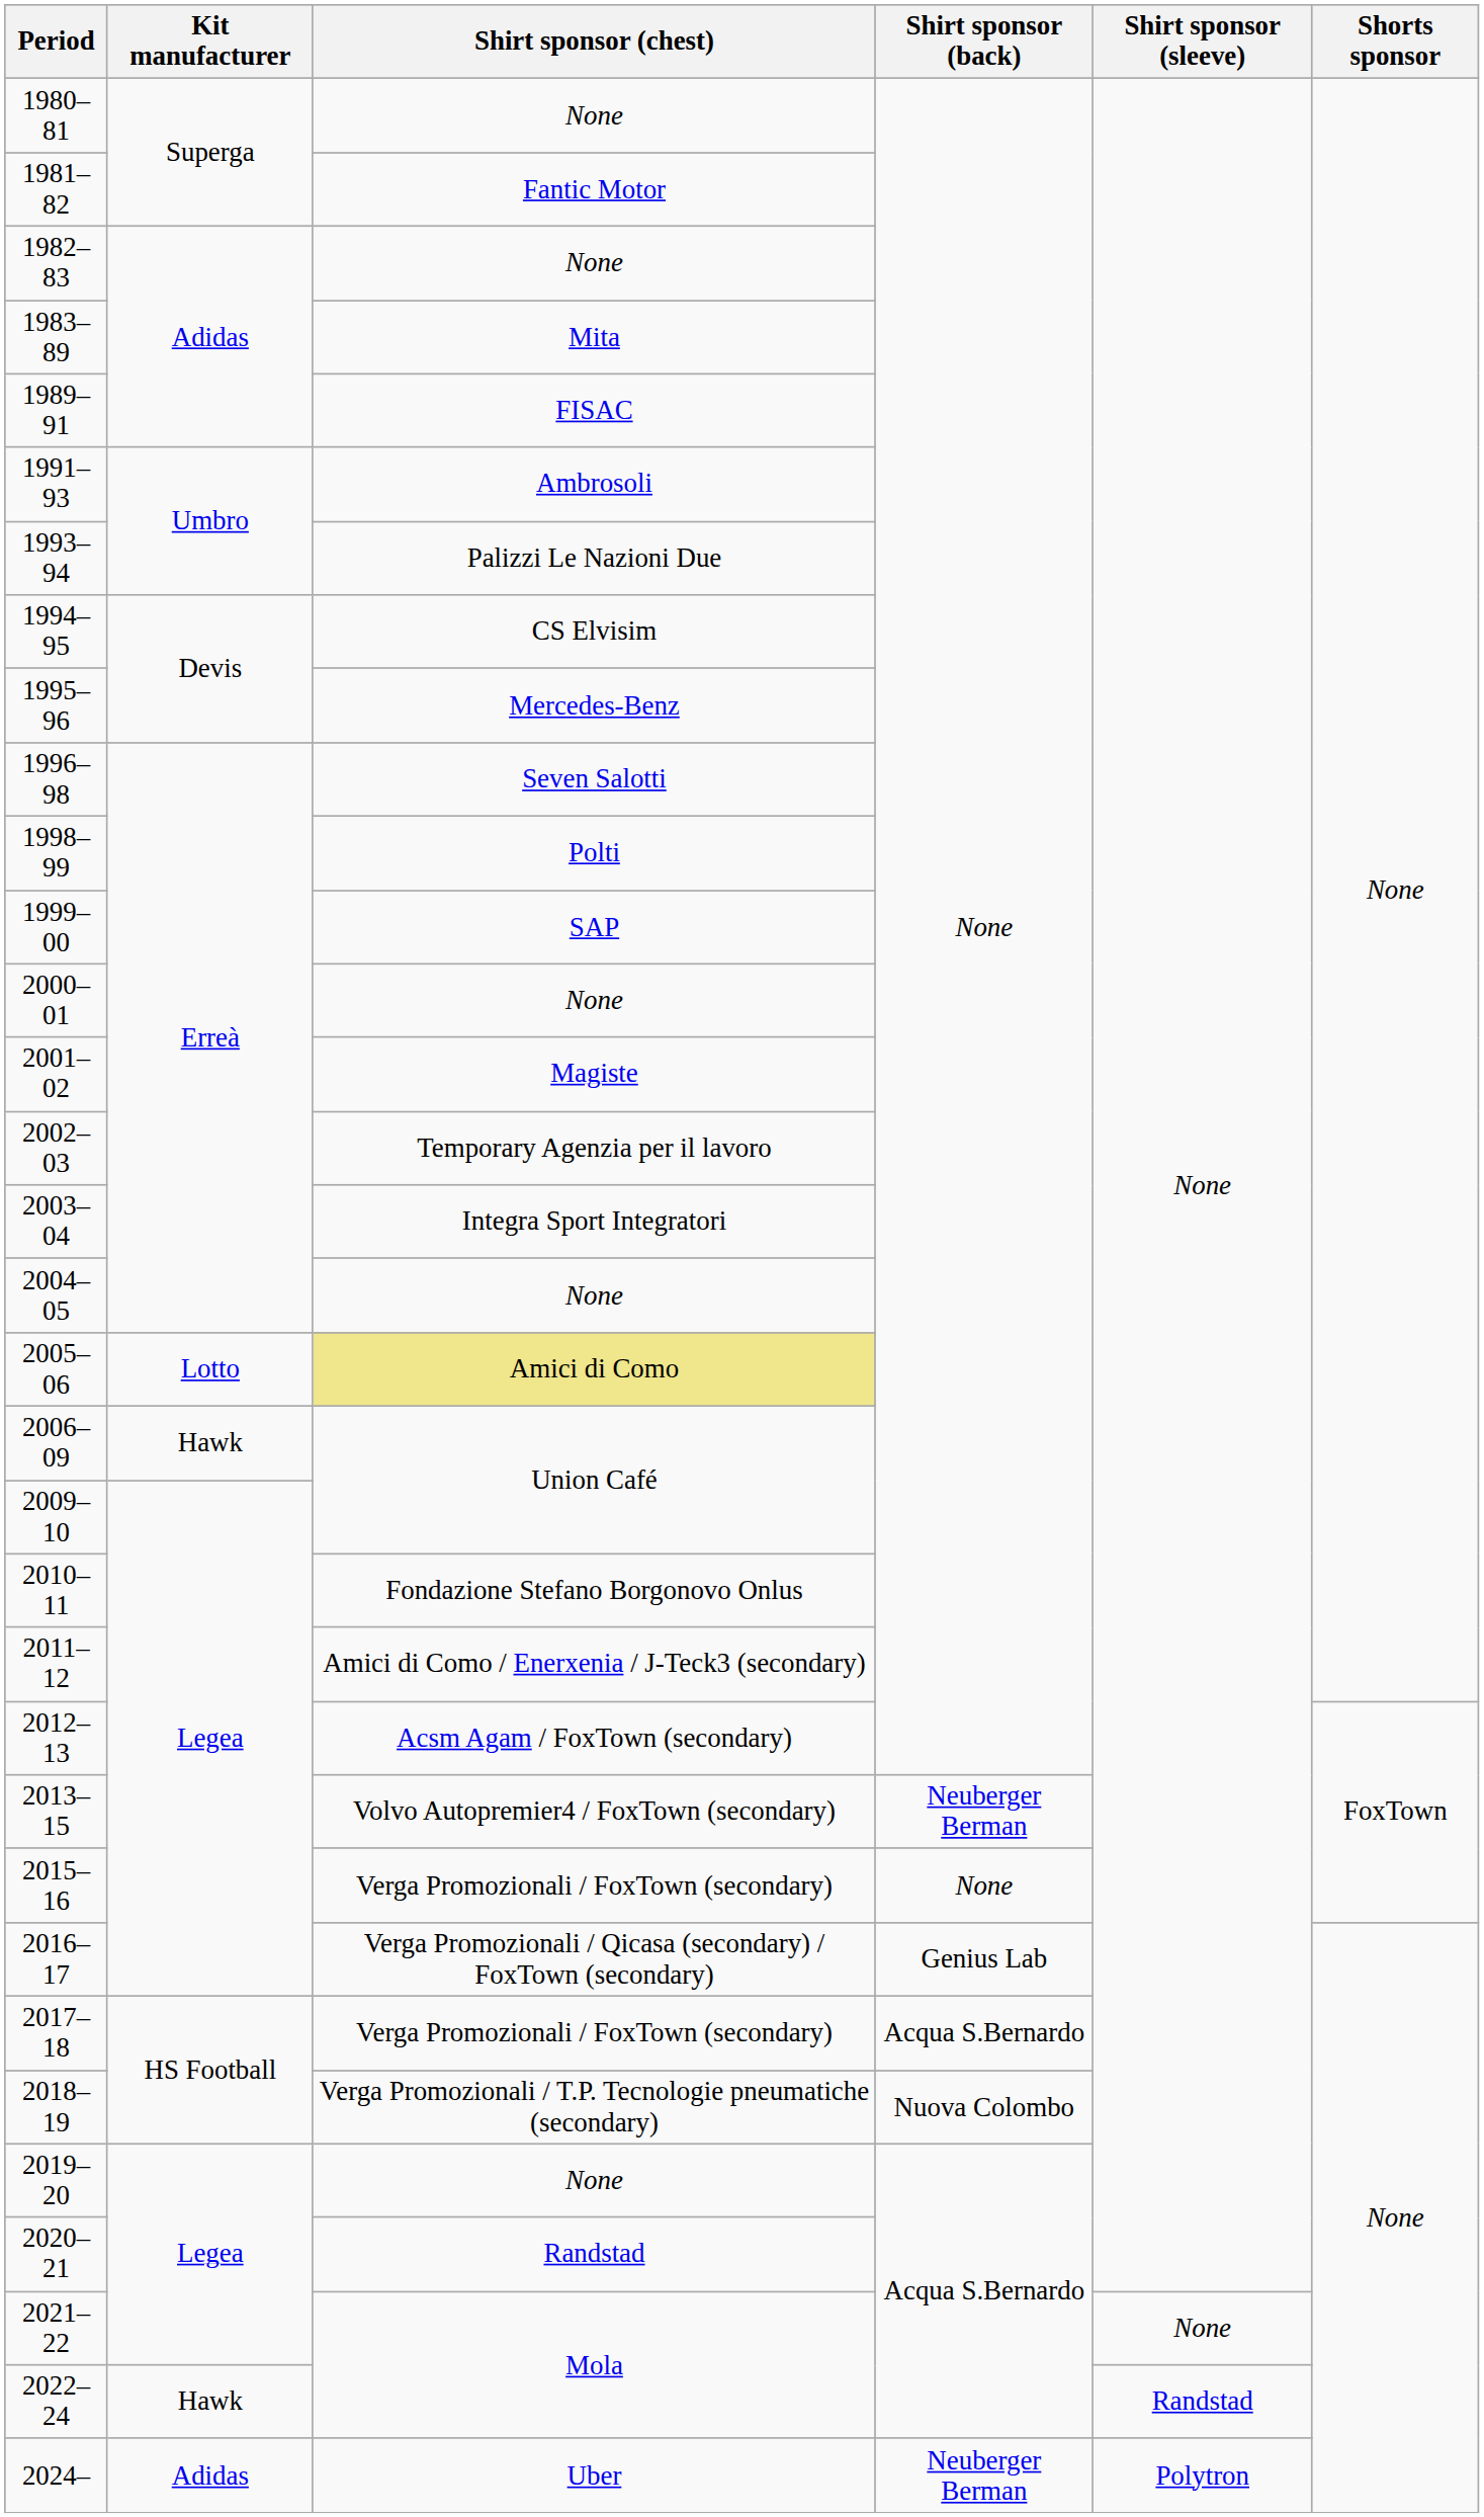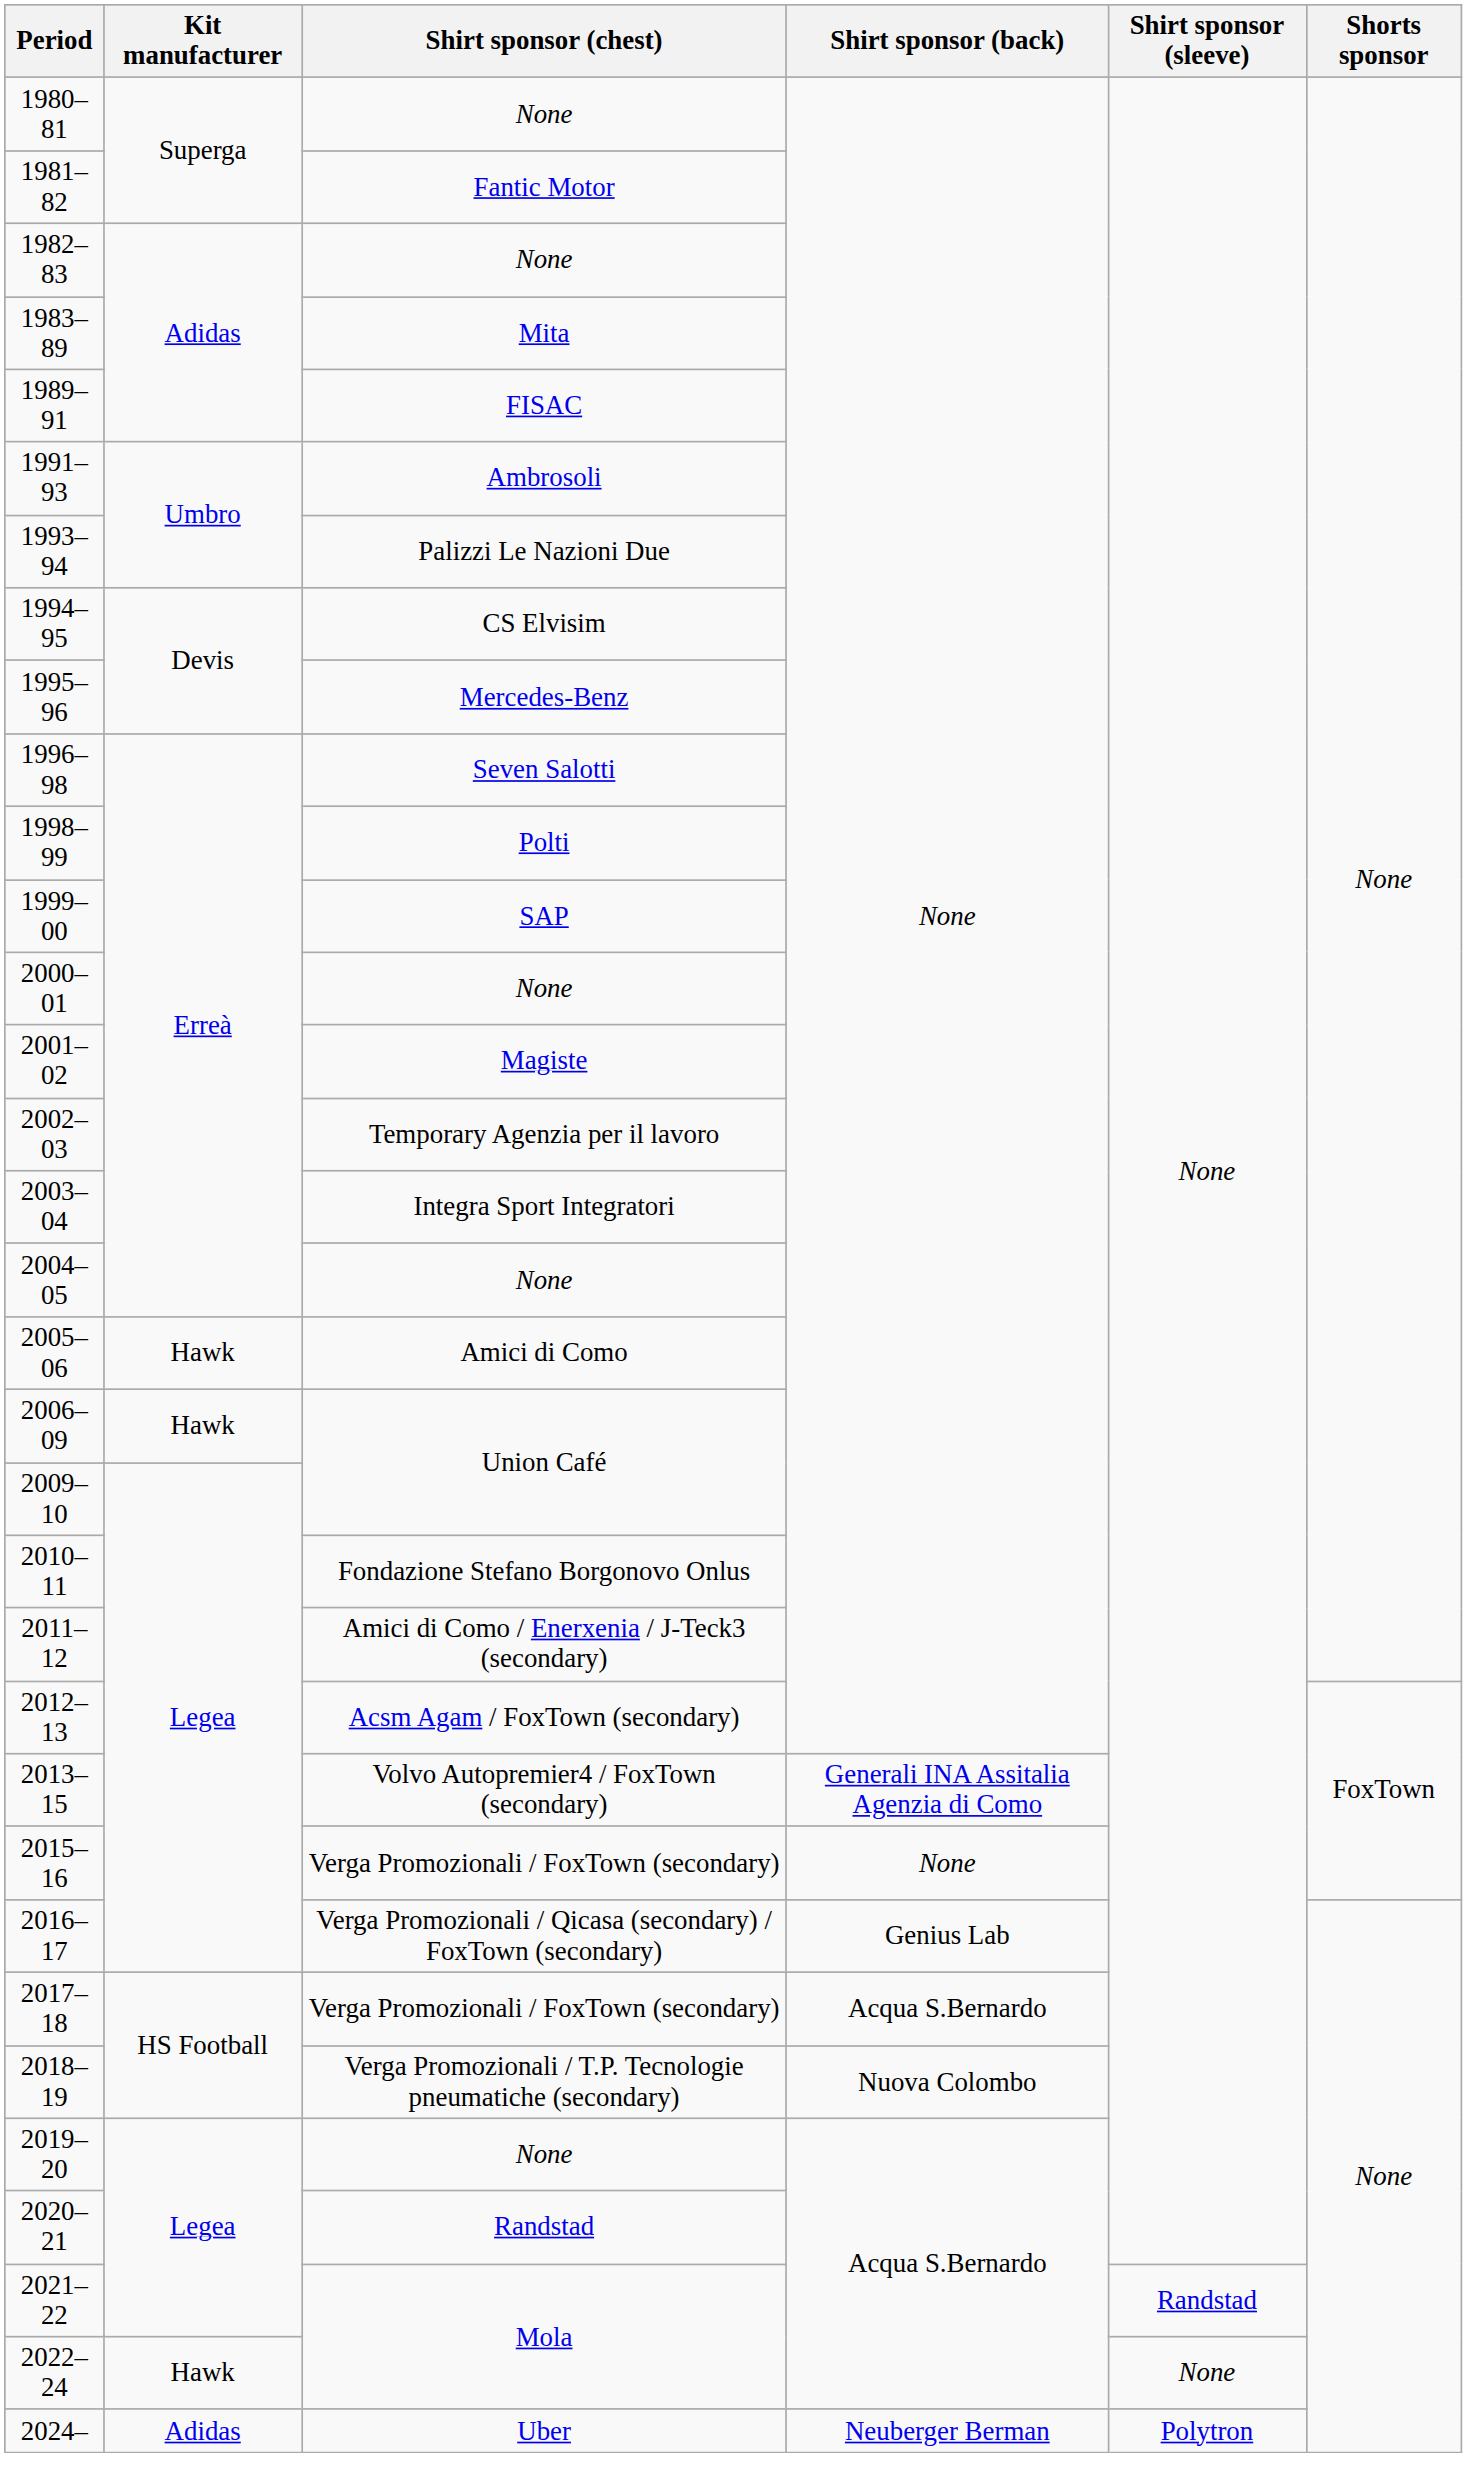2005–06 | Kit manufacturer: Lotto -> Hawk
2005–06 | Shirt sponsor (chest): khaki background -> no background
2013–15 | Shirt sponsor (back): Neuberger Berman -> Generali INA Assitalia Agenzia di Como
2021–22 | Shirt sponsor (sleeve): None -> Randstad
2022–24 | Shirt sponsor (sleeve): Randstad -> None
